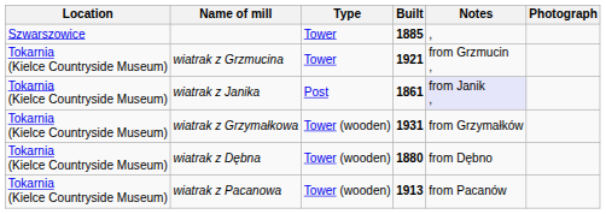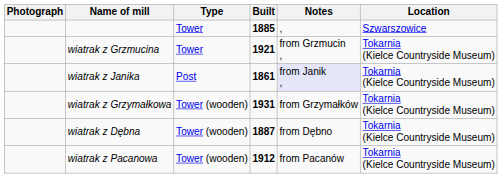columns swapped: Location <-> Photograph
wiatrak z Dębna | Built: 1880 -> 1887
wiatrak z Pacanowa | Built: 1913 -> 1912
